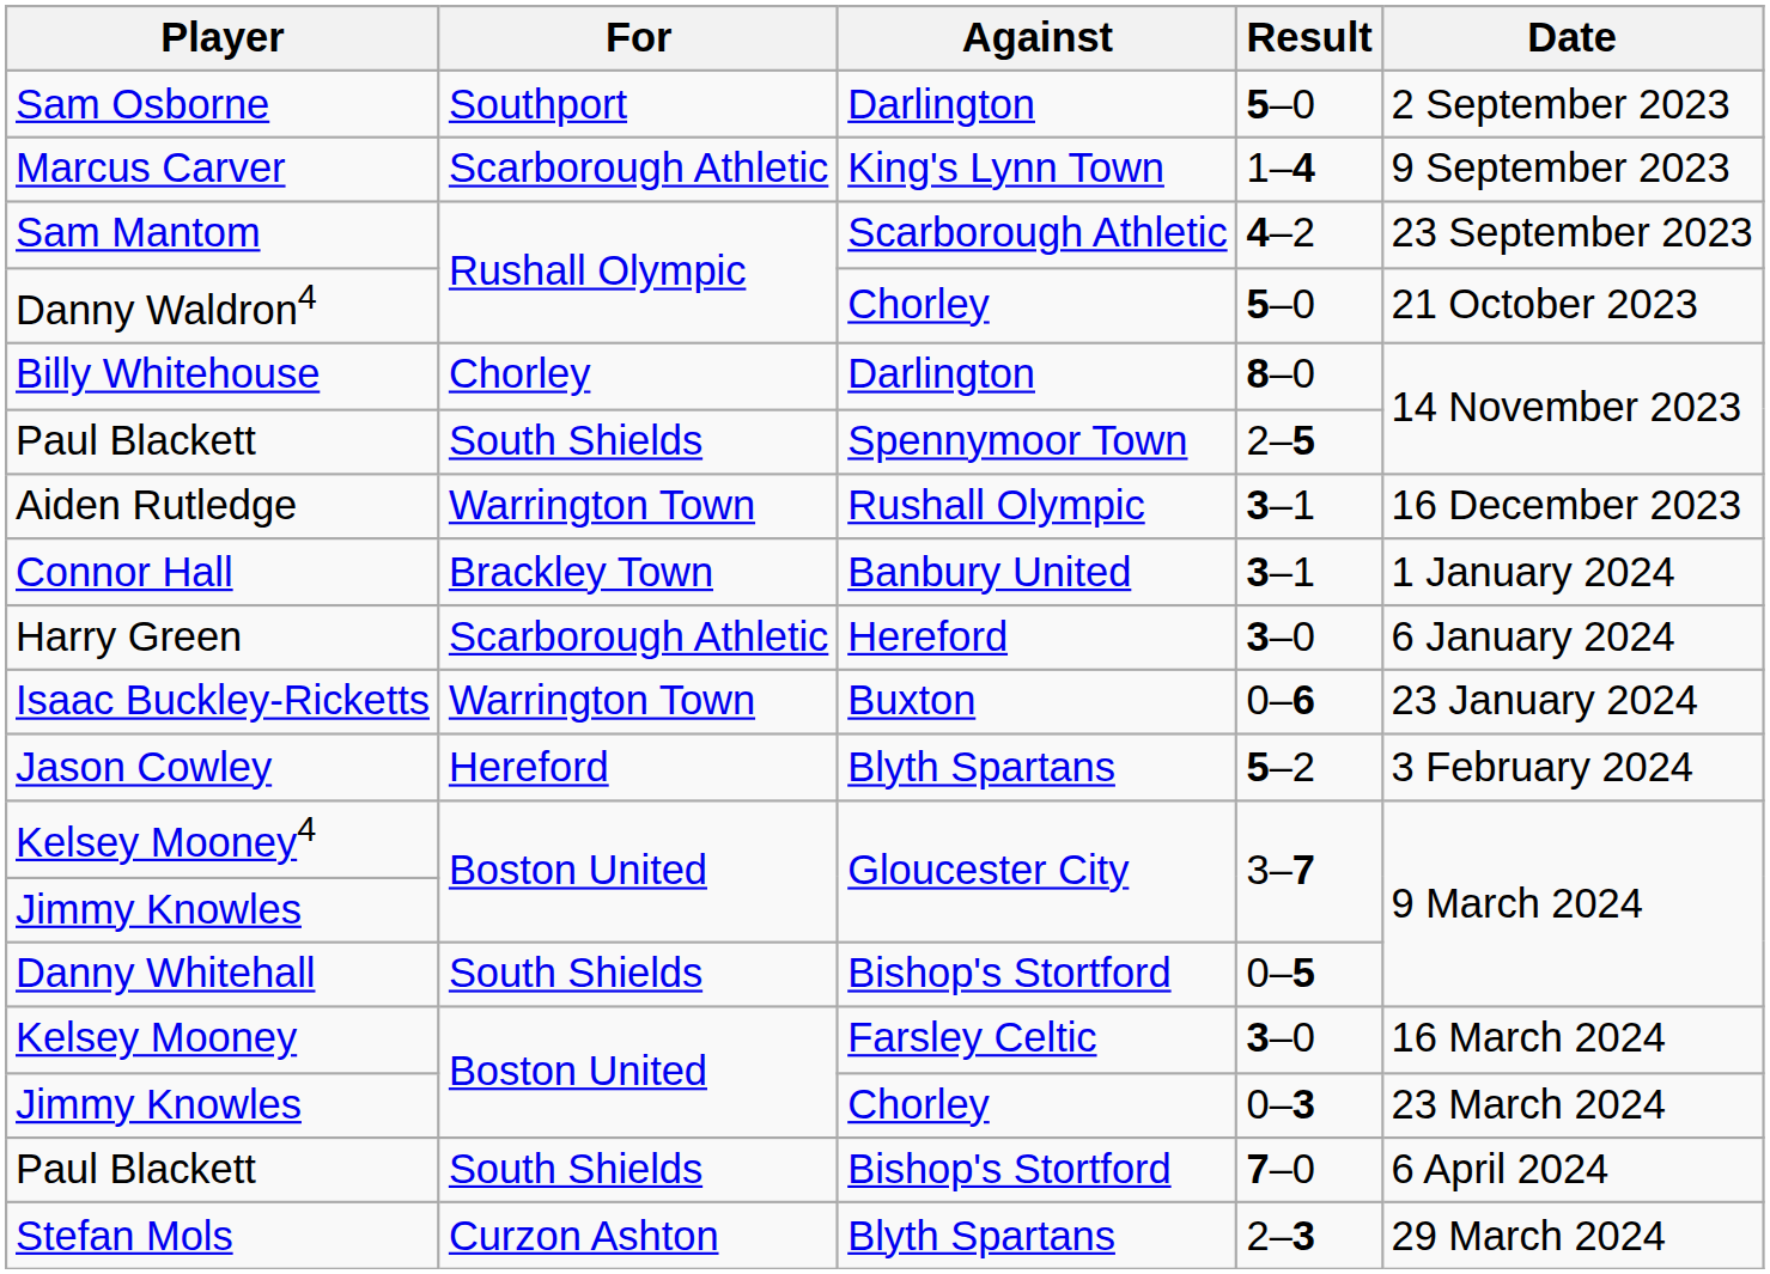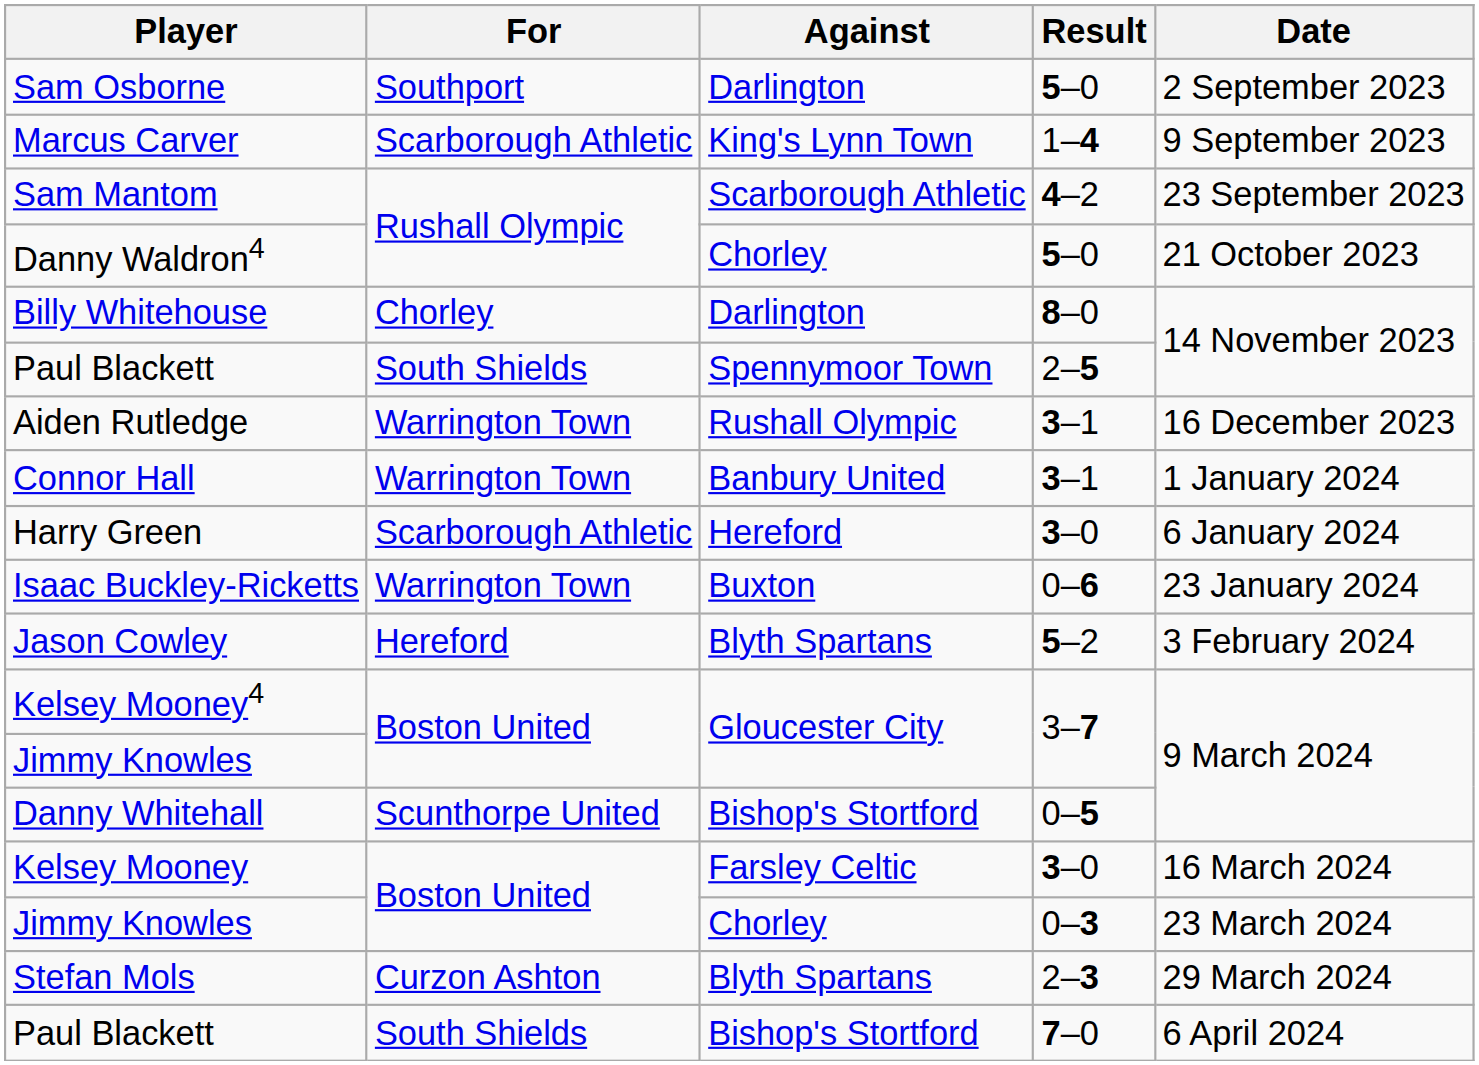Connor Hall | For: Brackley Town -> Warrington Town
Danny Whitehall | For: South Shields -> Scunthorpe United
rows swapped: Stefan Mols <-> Paul Blackett / 7–0
